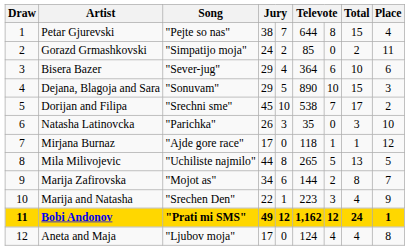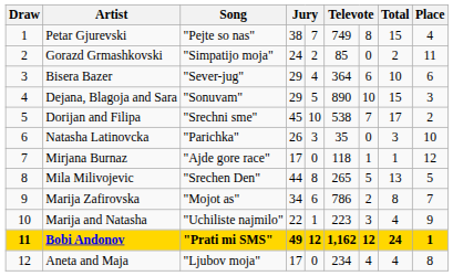Petar Gjurevski | column 6: 644 -> 749
Mila Milivojevic | Song: "Uchiliste najmilo" -> "Srechen Den"
Marija Zafirovska | column 6: 144 -> 786
Marija and Natasha | Song: "Srechen Den" -> "Uchiliste najmilo"
Aneta and Maja | column 6: 124 -> 234
